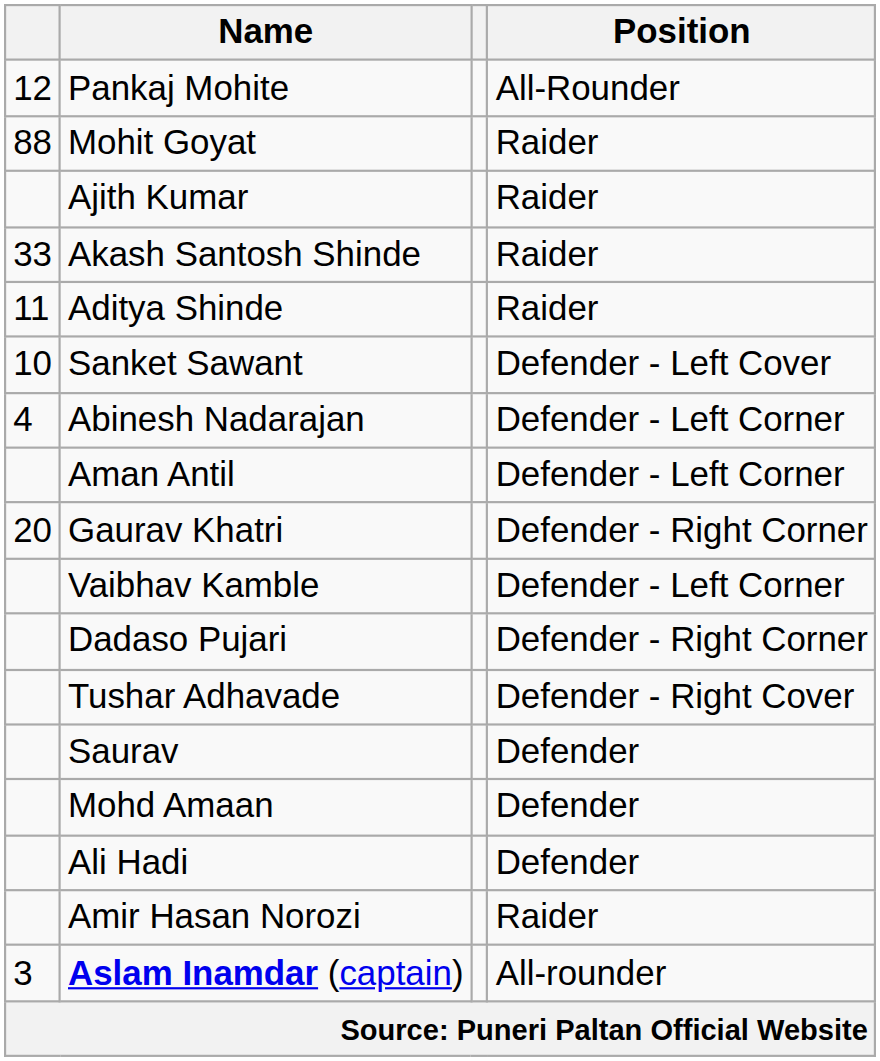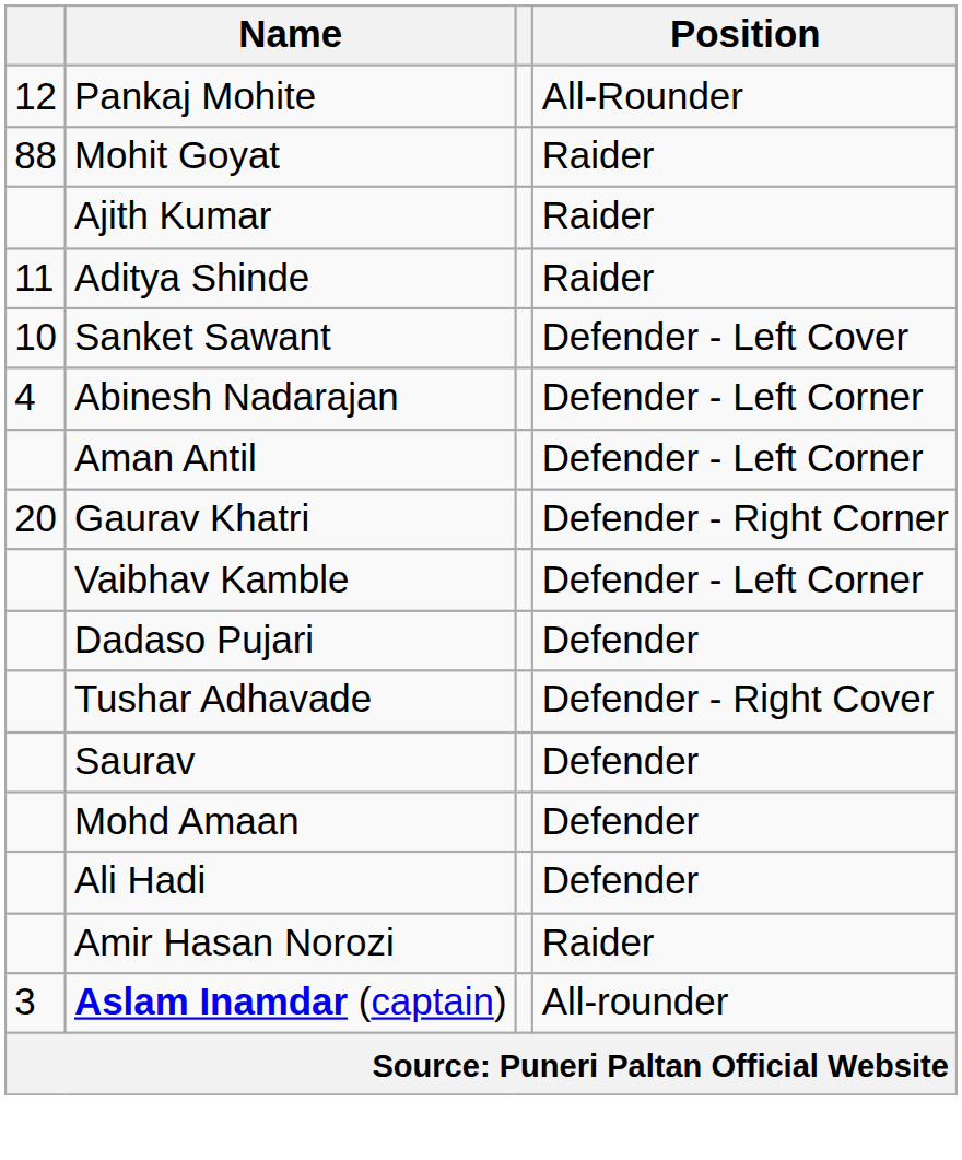- row: 33 | Akash Santosh Shinde | Raider
Dadaso Pujari | Position: Defender - Right Corner -> Defender
